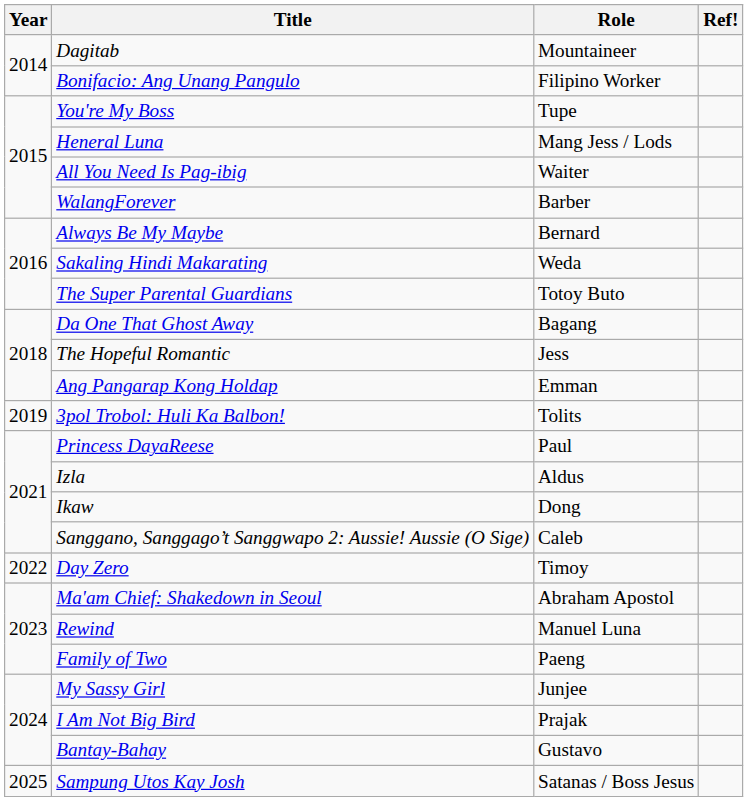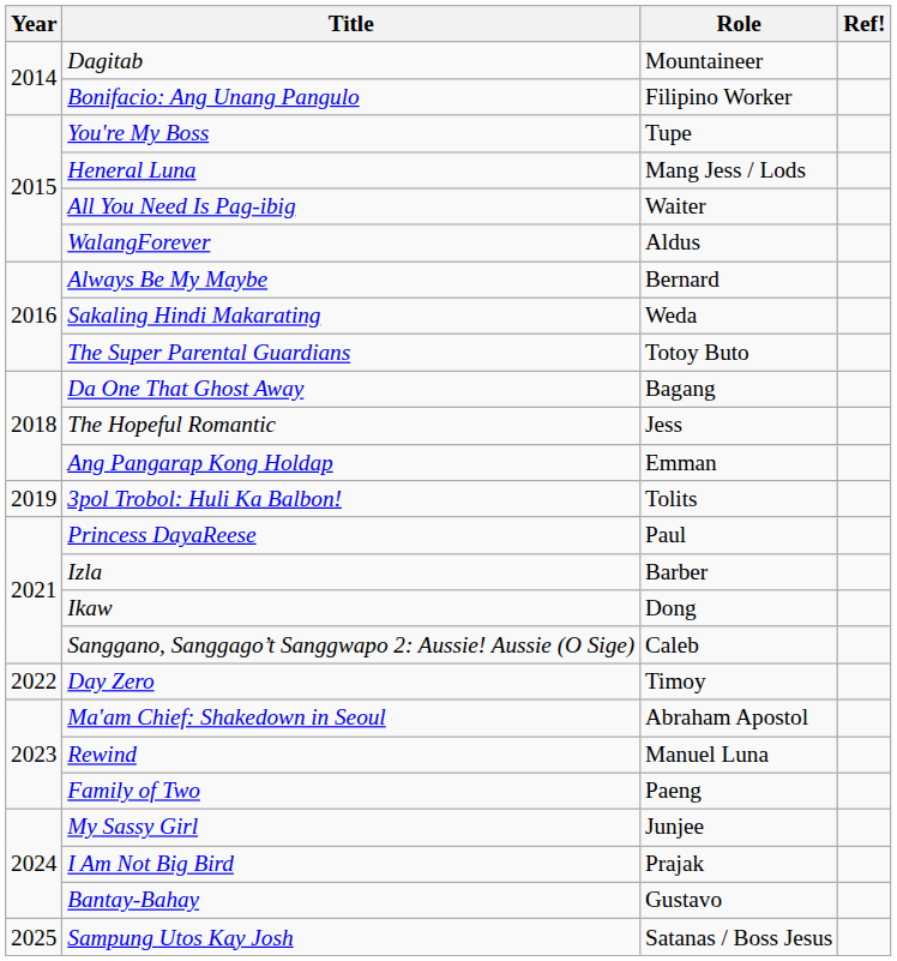WalangForever | Role: Barber -> Aldus
Izla | Role: Aldus -> Barber
